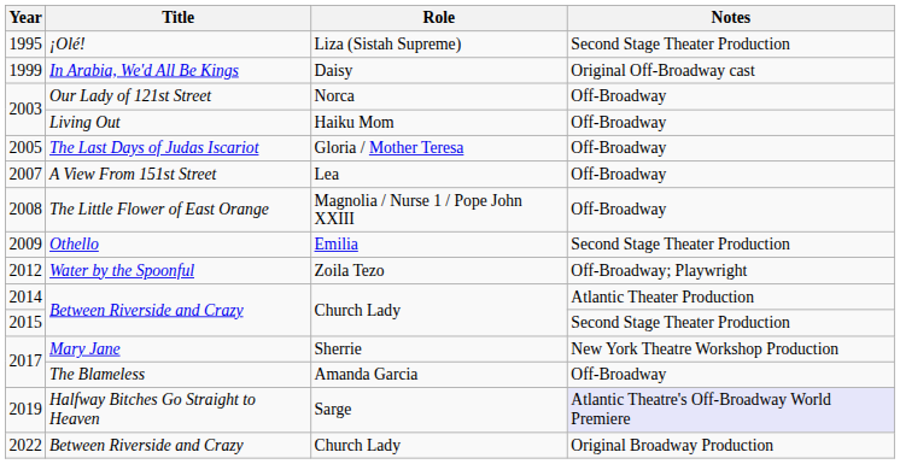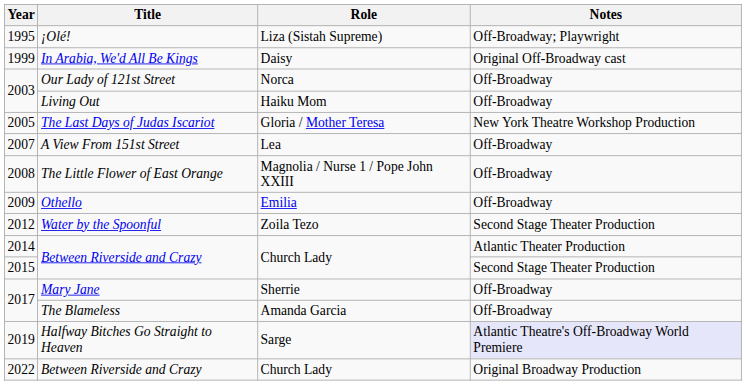1995 | Notes: Second Stage Theater Production -> Off-Broadway; Playwright
2005 | Notes: Off-Broadway -> New York Theatre Workshop Production
2009 | Notes: Second Stage Theater Production -> Off-Broadway
2012 | Notes: Off-Broadway; Playwright -> Second Stage Theater Production
2017 / Mary Jane | Notes: New York Theatre Workshop Production -> Off-Broadway
